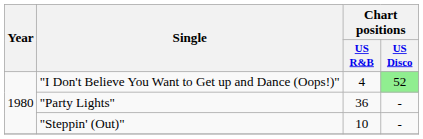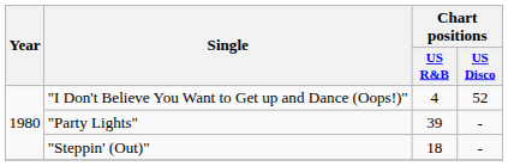"I Don't Believe You Want to Get up and Dance (Oops!)" | Chart positions / US Disco: lightgreen background -> no background
"Party Lights" | Chart positions / US R&B: 36 -> 39
"Steppin' (Out)" | Chart positions / US R&B: 10 -> 18
